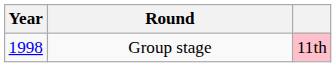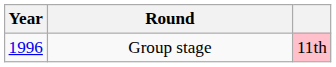Group stage | Year: 1998 -> 1996
